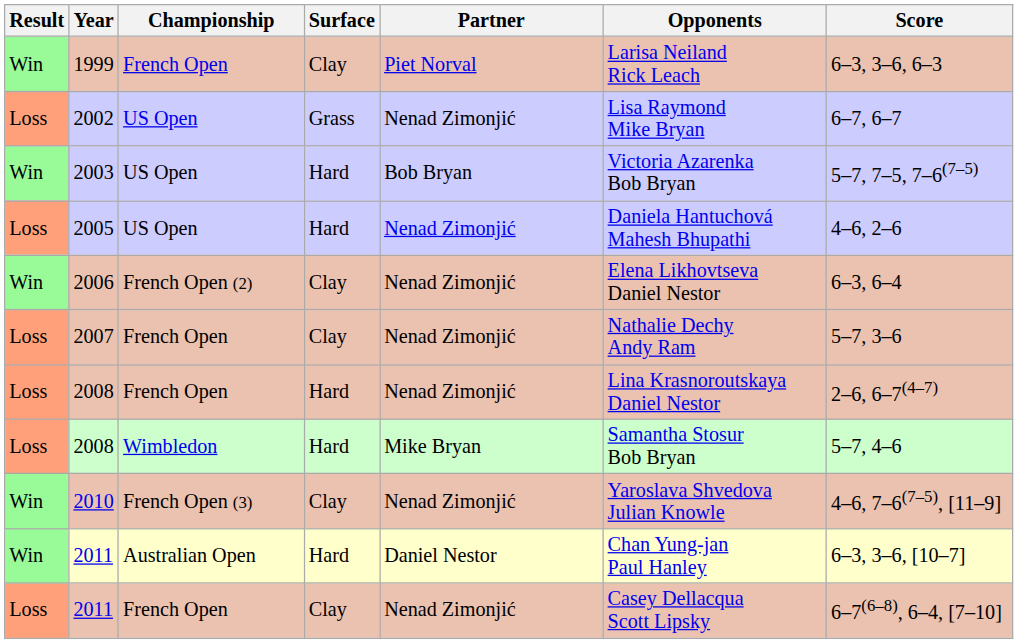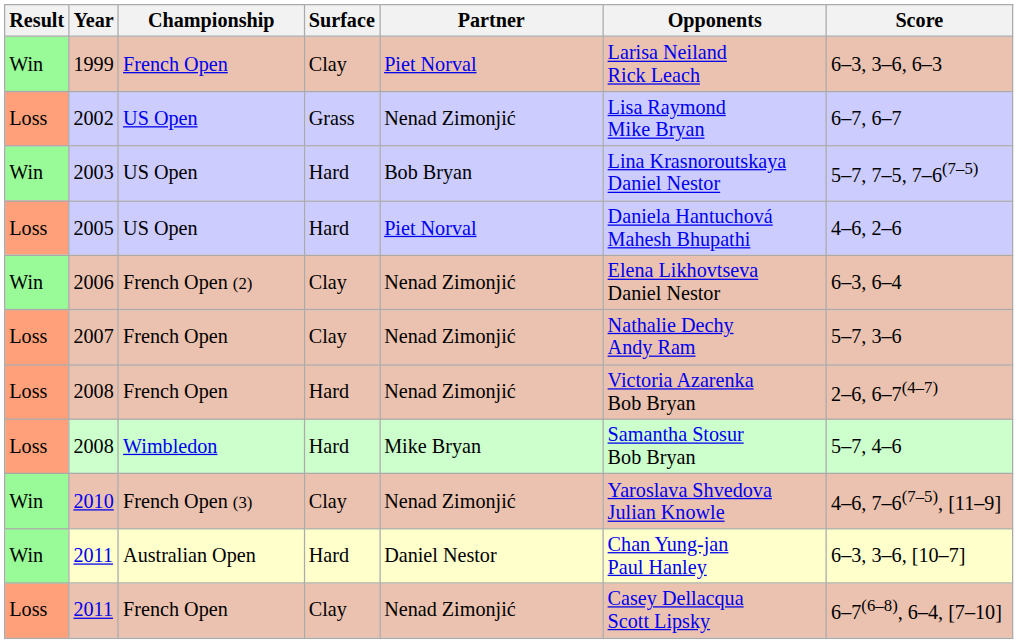2003 | Opponents: Victoria Azarenka Bob Bryan -> Lina Krasnoroutskaya Daniel Nestor
2005 | Partner: Nenad Zimonjić -> Piet Norval
2008 / French Open | Opponents: Lina Krasnoroutskaya Daniel Nestor -> Victoria Azarenka Bob Bryan
